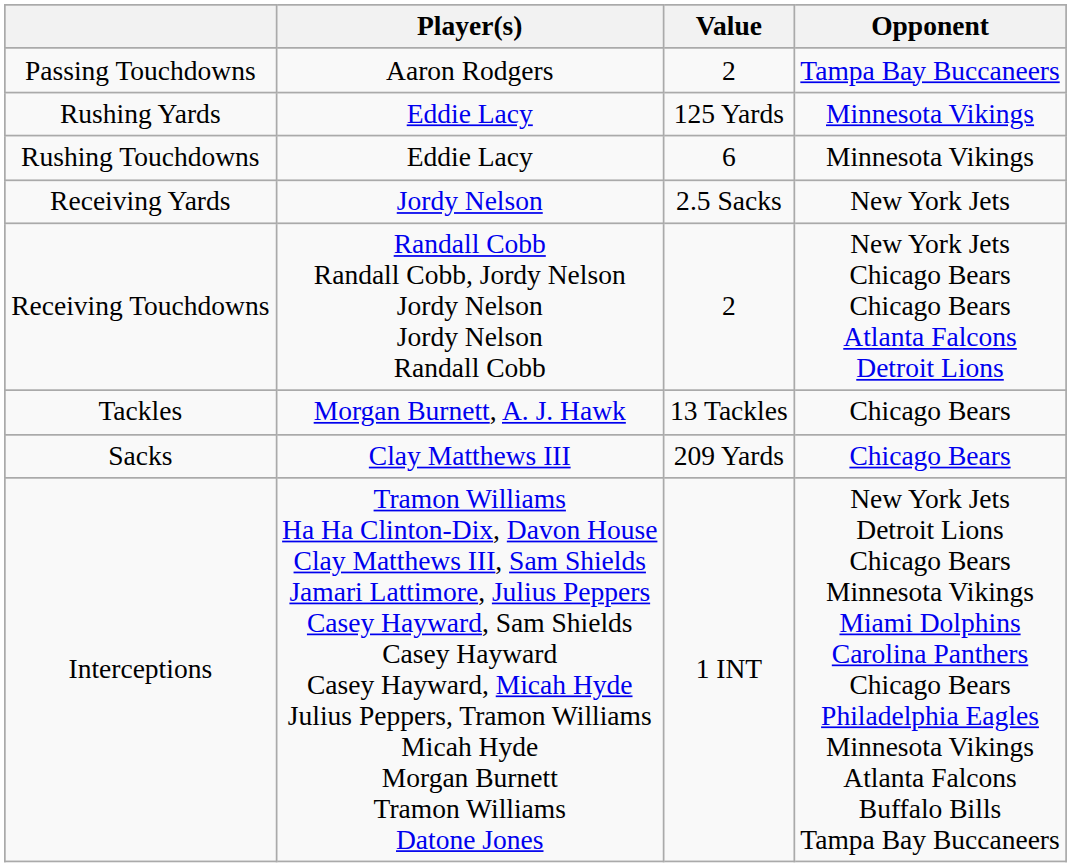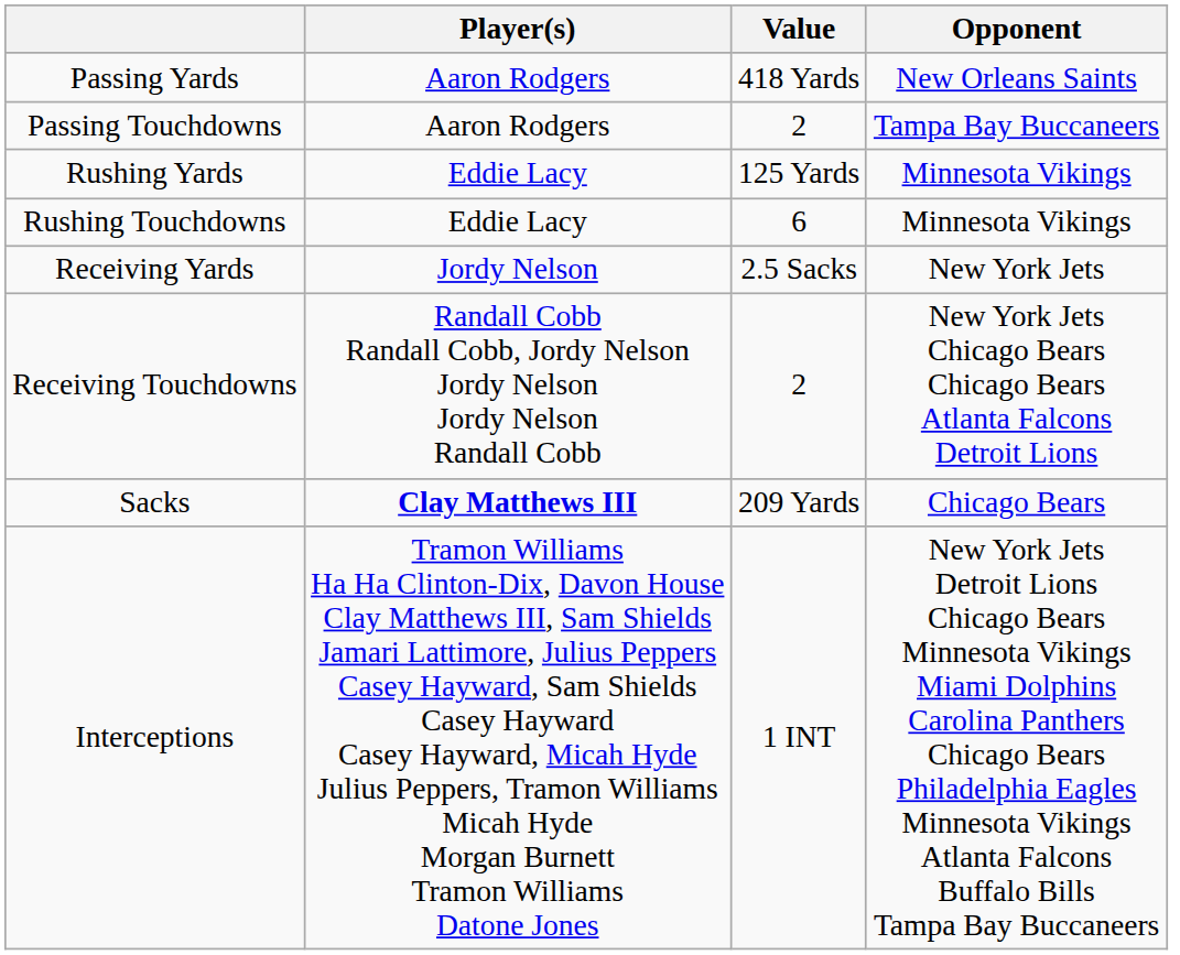+ row: Passing Yards | Aaron Rodgers | 418 Yards | New Orleans Saints
- row: Tackles | Morgan Burnett, A. J. Hawk | 13 Tackles | Chicago Bears
Sacks | Player(s): normal -> bold
